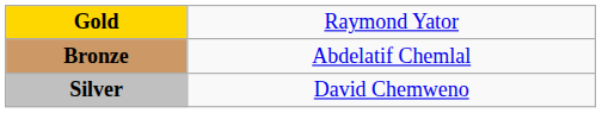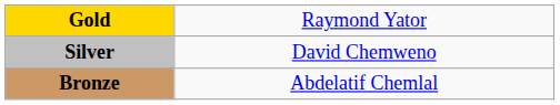rows swapped: Silver <-> Bronze
